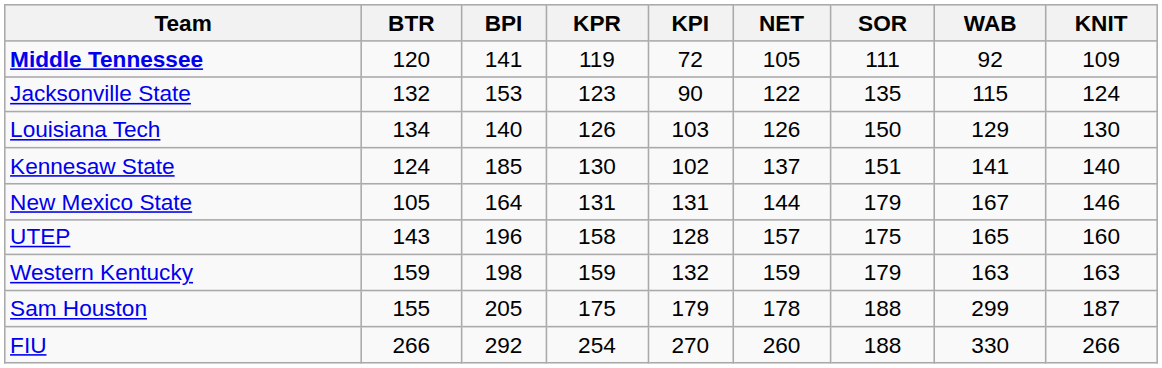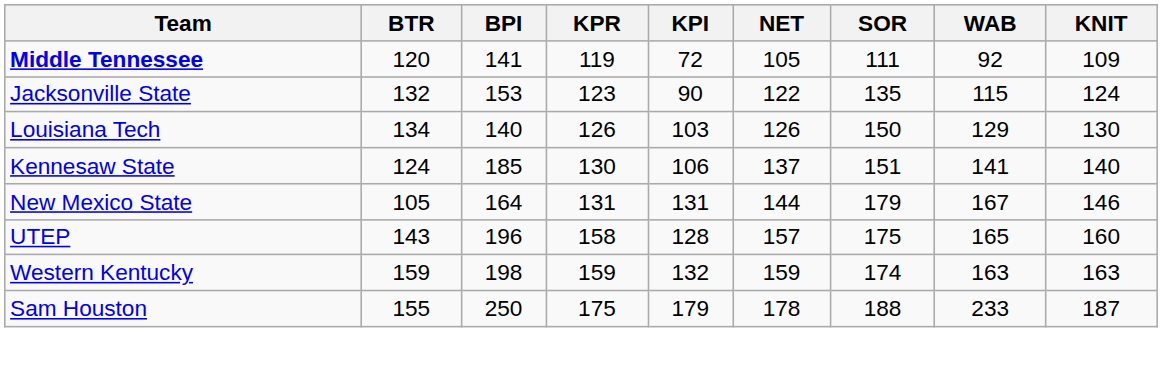Kennesaw State | KPI: 102 -> 106
Western Kentucky | SOR: 179 -> 174
Sam Houston | BPI: 205 -> 250
Sam Houston | WAB: 299 -> 233
- row: FIU | 266 | 292 | 254 | 270 | 260 | 188 | 330 | 266
